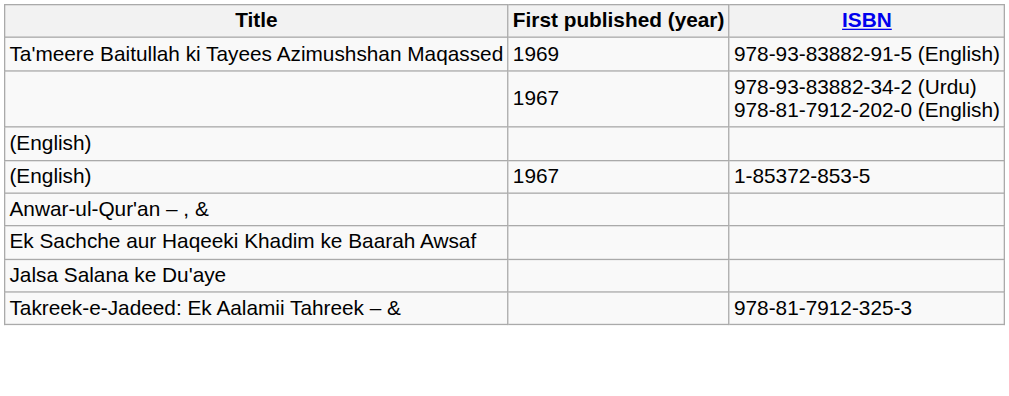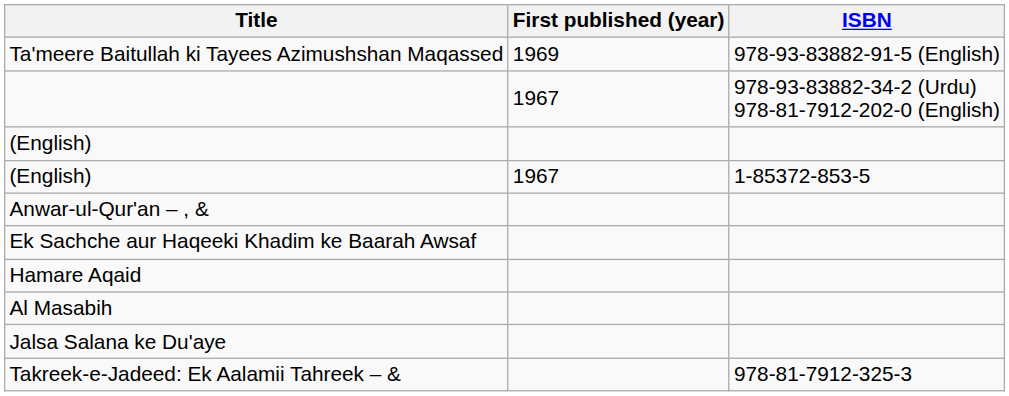+ row: Hamare Aqaid
+ row: Al Masabih
